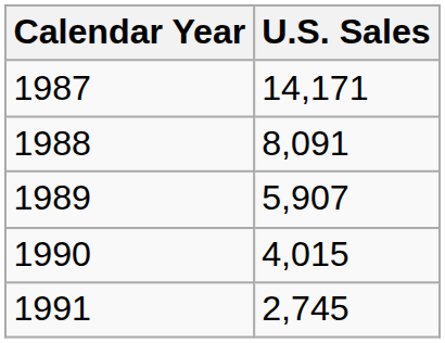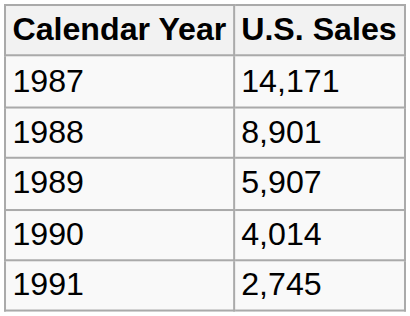1988 | U.S. Sales: 8,091 -> 8,901
1990 | U.S. Sales: 4,015 -> 4,014
